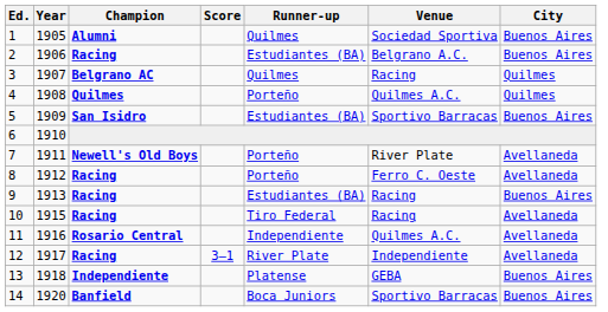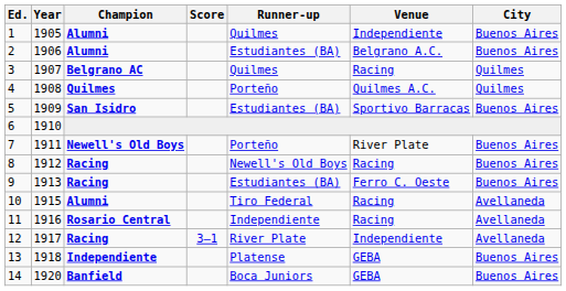1 | Venue: Sociedad Sportiva -> Independiente
2 | Champion: Racing -> Alumni
7 | City: Avellaneda -> Buenos Aires
8 | Runner-up: Porteño -> Newell's Old Boys
8 | Venue: Ferro C. Oeste -> Racing
8 | City: Avellaneda -> Buenos Aires
9 | Venue: Racing -> Ferro C. Oeste
10 | Champion: Racing -> Alumni
11 | Venue: Quilmes A.C. -> Racing
14 | Venue: Sportivo Barracas -> GEBA
